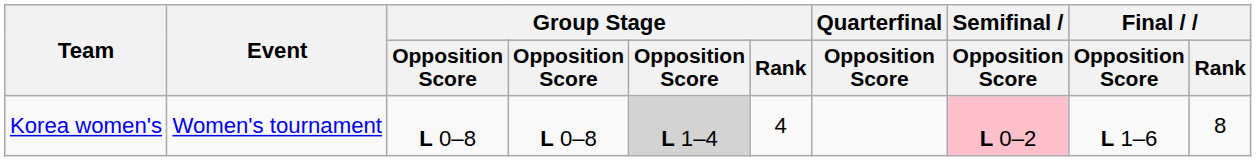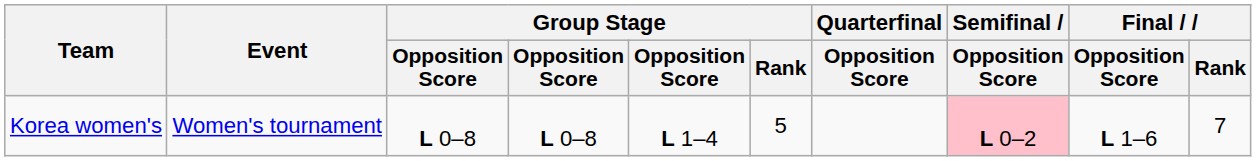Korea women's | column 5: lightgrey background -> no background
Korea women's | Group Stage / Rank: 4 -> 5
Korea women's | Final / Rank: 8 -> 7
